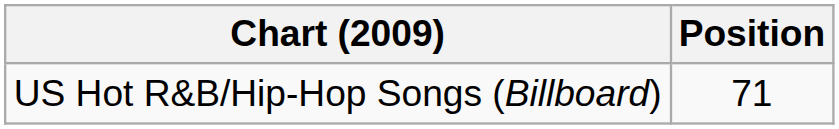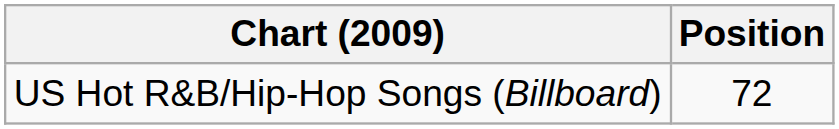US Hot R&B/Hip-Hop Songs (Billboard) | Position: 71 -> 72
